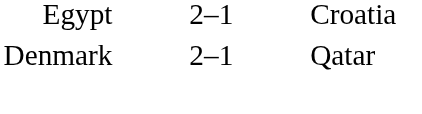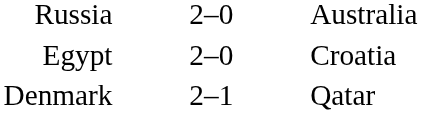+ row: Russia | 2–0 | Australia
Egypt | column 2: 2–1 -> 2–0
